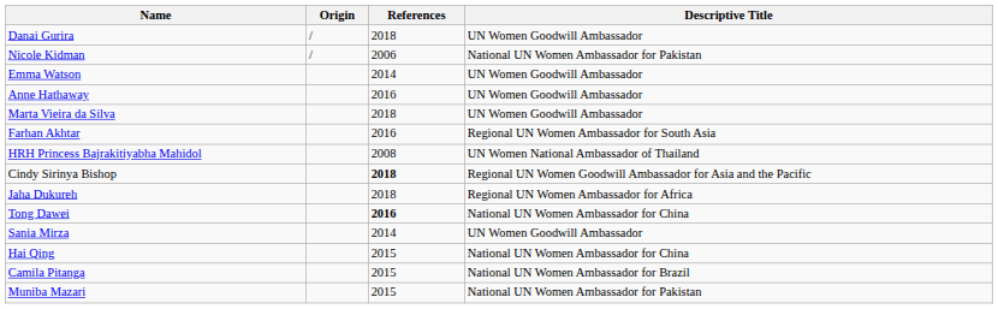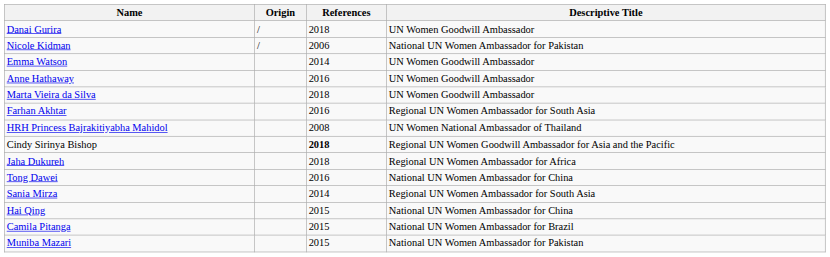Tong Dawei | References: bold -> normal
Sania Mirza | Descriptive Title: UN Women Goodwill Ambassador -> Regional UN Women Ambassador for South Asia
